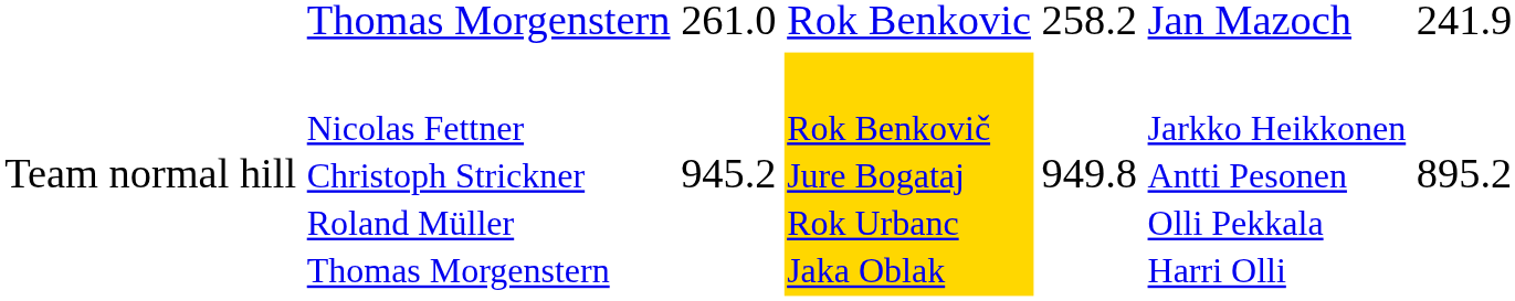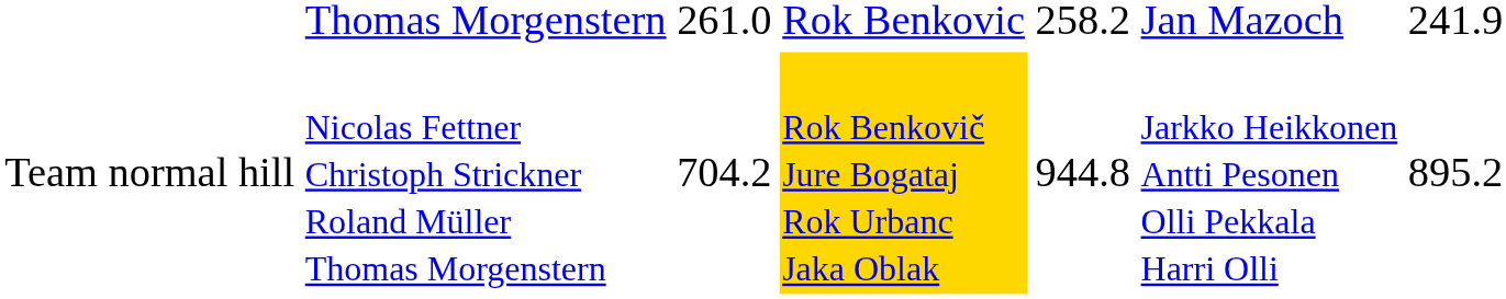Team normal hill | column 3: 945.2 -> 704.2
Team normal hill | column 5: 949.8 -> 944.8
